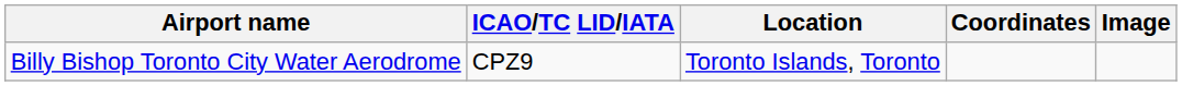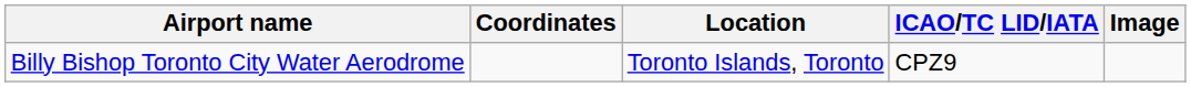columns swapped: ICAO/TC LID/IATA <-> Coordinates
